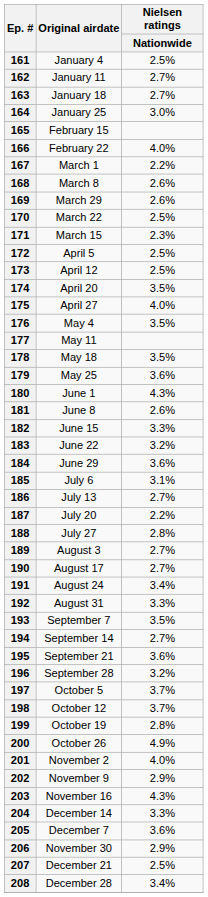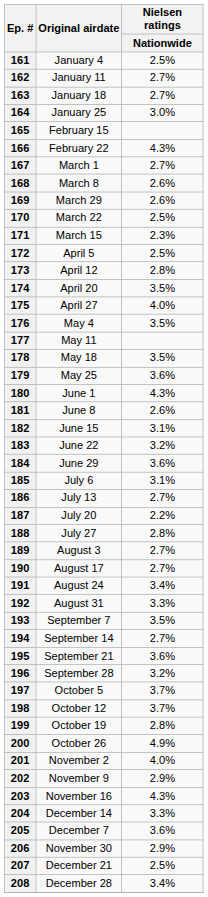166 | Nielsen ratings / Nationwide: 4.0% -> 4.3%
167 | Nielsen ratings / Nationwide: 2.2% -> 2.7%
173 | Nielsen ratings / Nationwide: 2.5% -> 2.8%
182 | Nielsen ratings / Nationwide: 3.3% -> 3.1%
